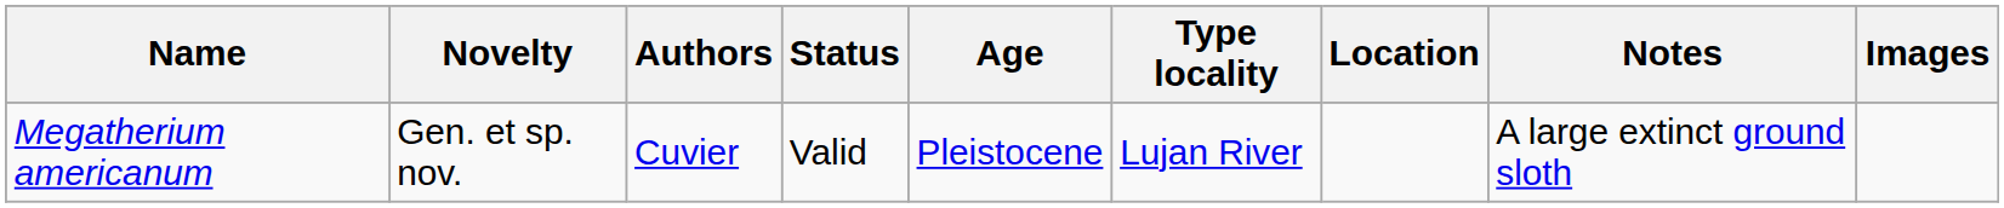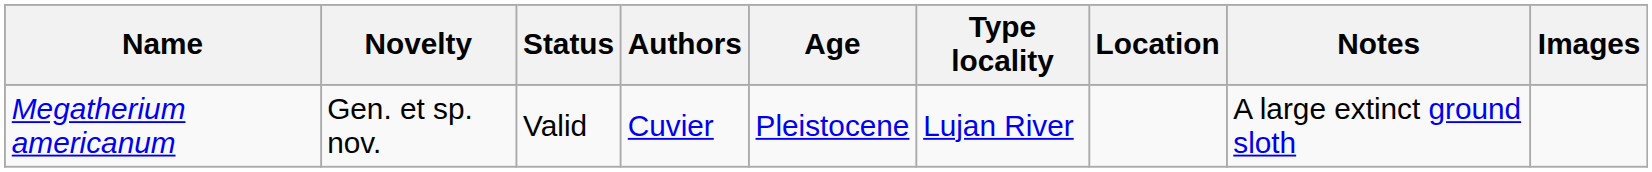columns swapped: Status <-> Authors
